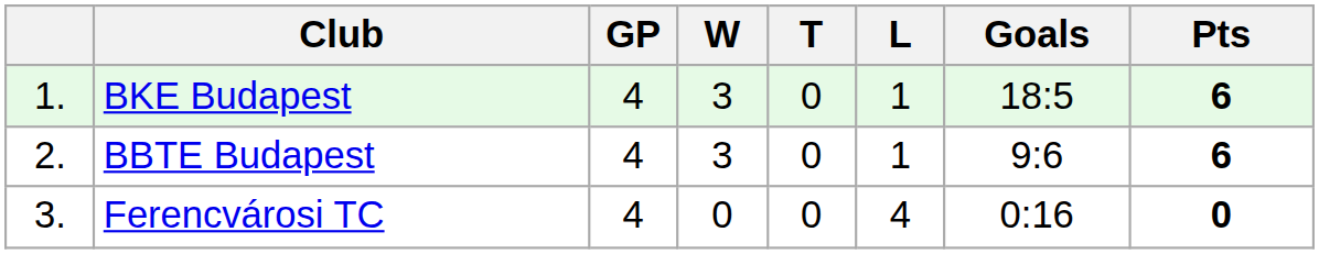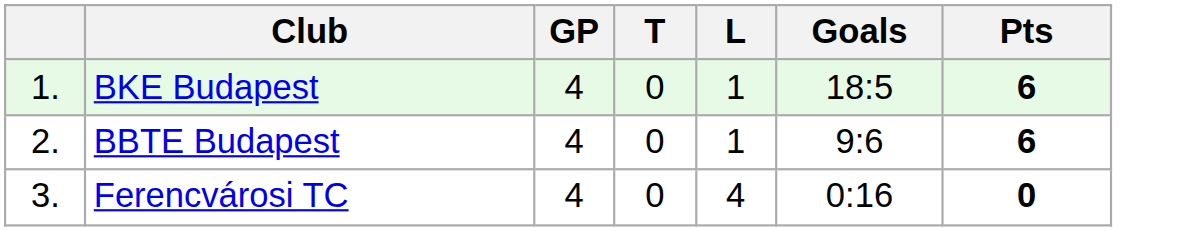- column: W | 3 | 3 | 0
